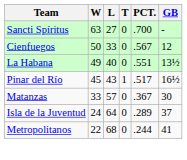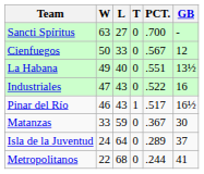+ row: Industriales | 47 | 43 | 0 | .522 | 16
Pinar del Río | W: 45 -> 46
Matanzas | L: 57 -> 59
